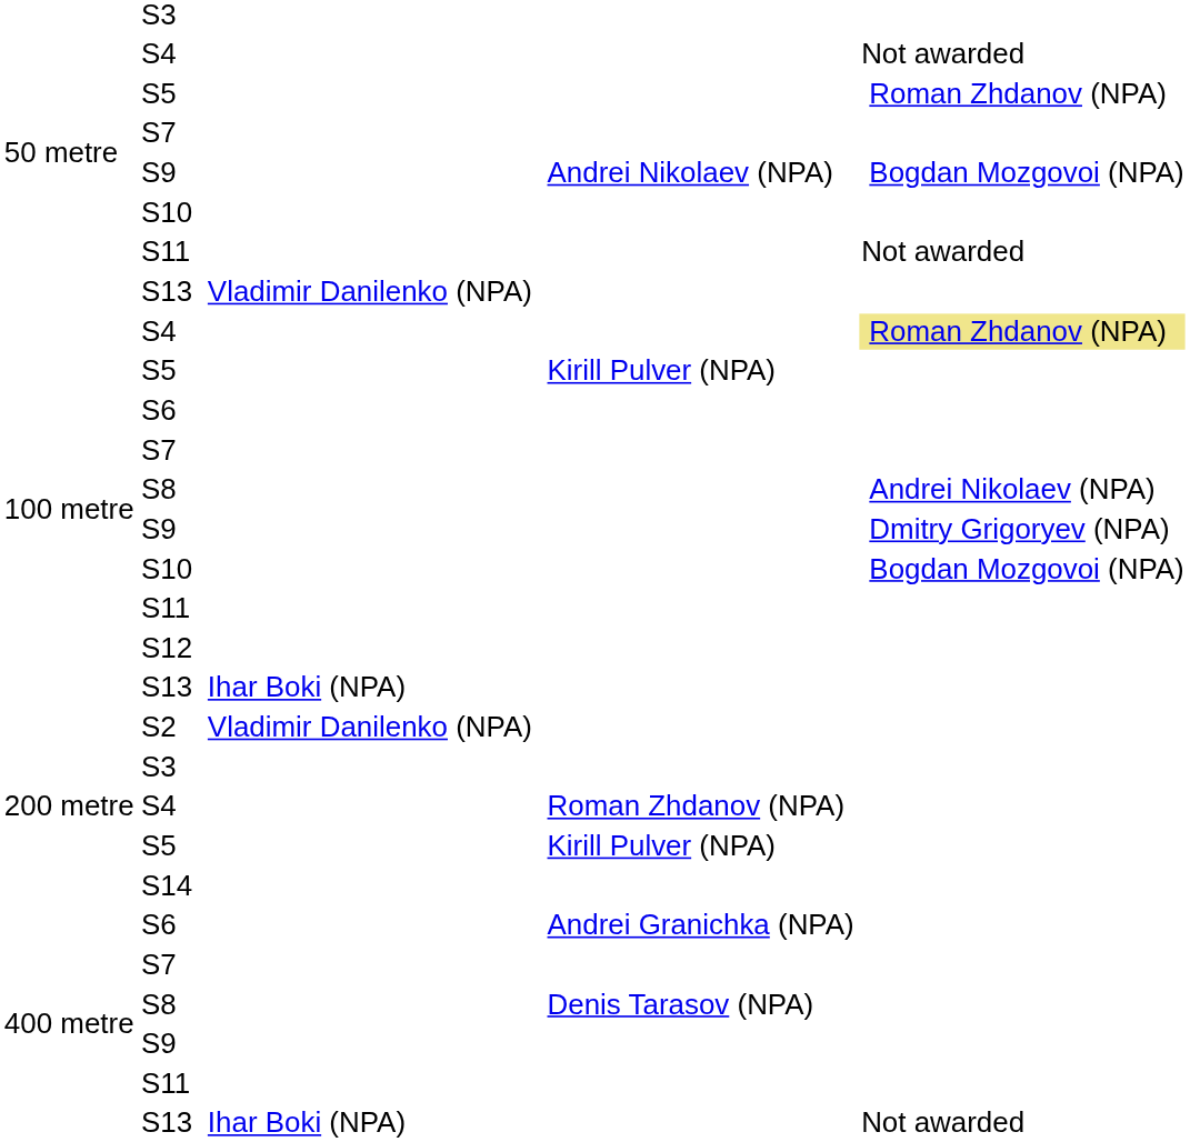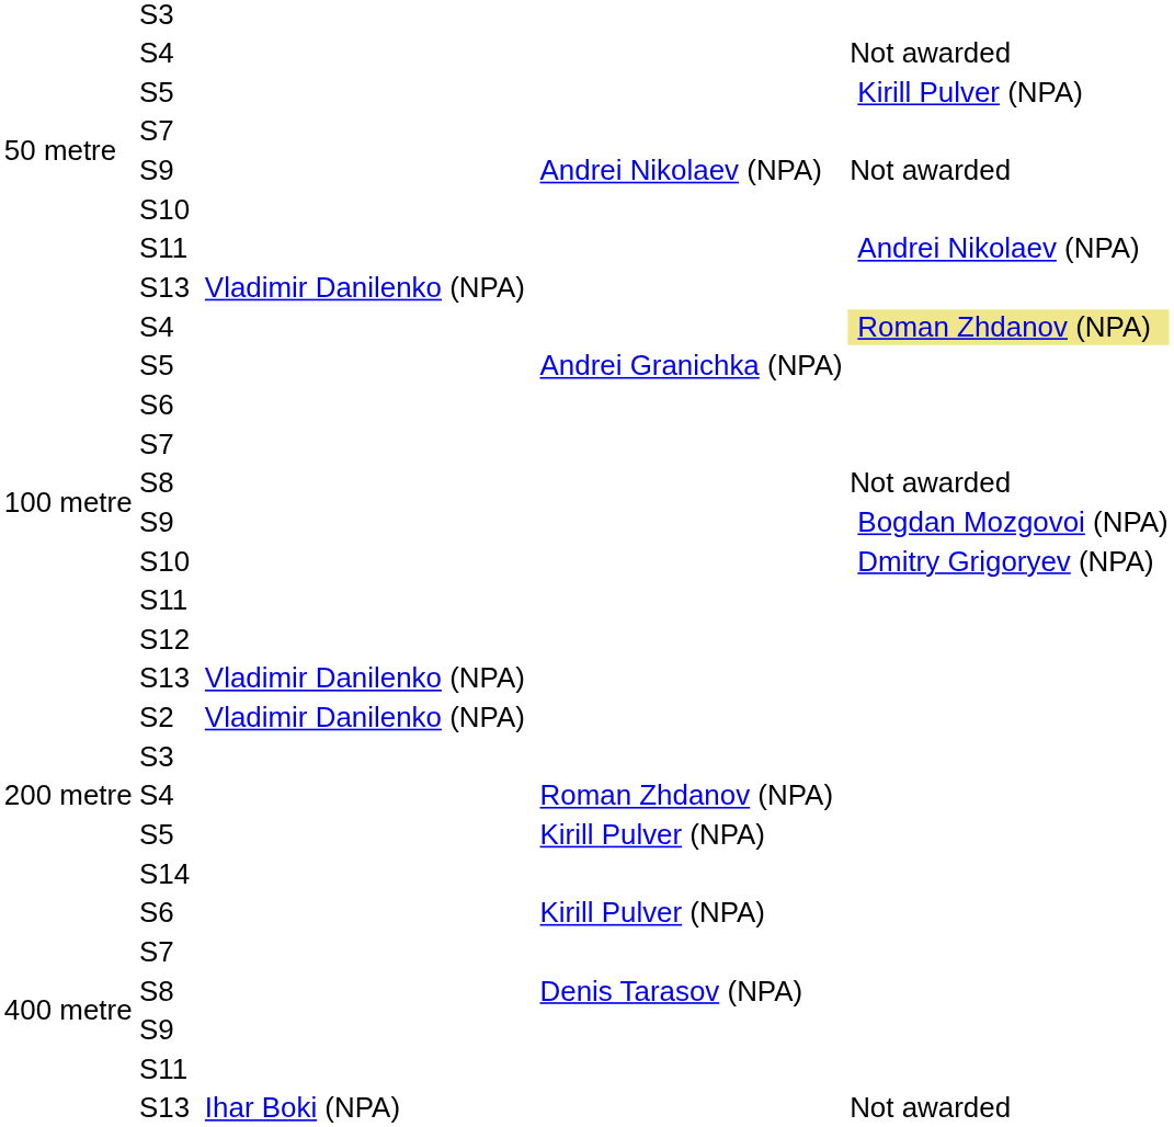50 metre / S5 | column 5: Roman Zhdanov (NPA) -> Kirill Pulver (NPA)
50 metre / S9 | column 5: Bogdan Mozgovoi (NPA) -> Not awarded
50 metre / S11 | column 5: Not awarded -> Andrei Nikolaev (NPA)
100 metre / S5 | column 4: Kirill Pulver (NPA) -> Andrei Granichka (NPA)
100 metre / S8 | column 5: Andrei Nikolaev (NPA) -> Not awarded
100 metre / S9 | column 5: Dmitry Grigoryev (NPA) -> Bogdan Mozgovoi (NPA)
100 metre / S10 | column 5: Bogdan Mozgovoi (NPA) -> Dmitry Grigoryev (NPA)
100 metre / S13 | column 3: Ihar Boki (NPA) -> Vladimir Danilenko (NPA)
400 metre / S6 | column 4: Andrei Granichka (NPA) -> Kirill Pulver (NPA)
